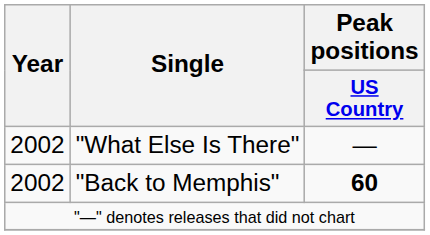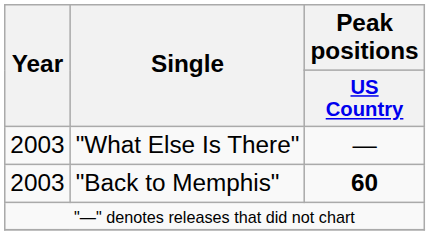"What Else Is There" | Year: 2002 -> 2003
"Back to Memphis" | Year: 2002 -> 2003
